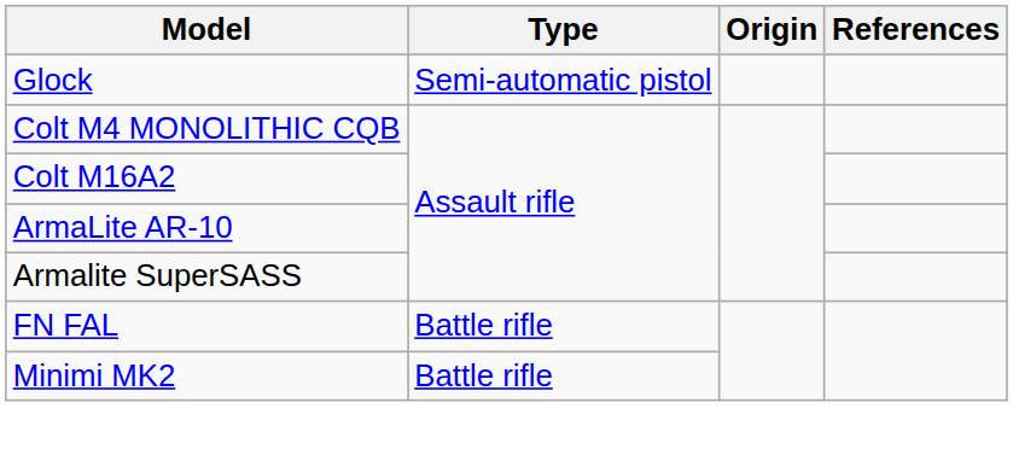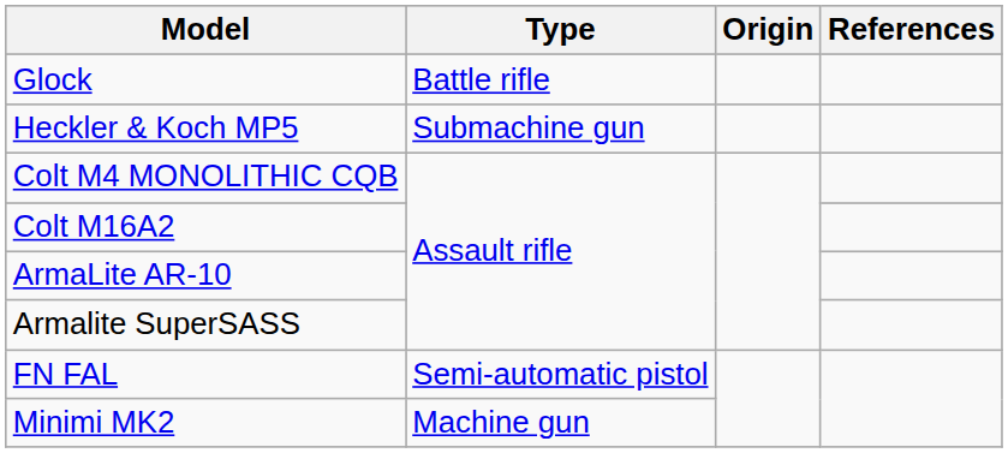Glock | Type: Semi-automatic pistol -> Battle rifle
+ row: Heckler & Koch MP5 | Submachine gun
FN FAL | Type: Battle rifle -> Semi-automatic pistol
Minimi MK2 | Type: Battle rifle -> Machine gun
